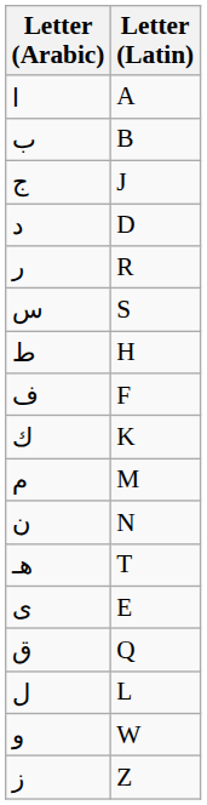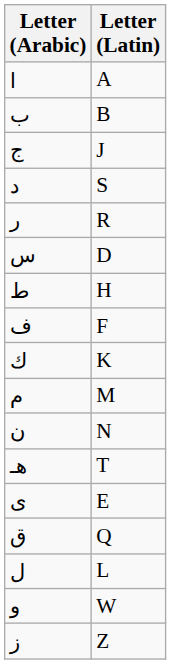د | Letter (Latin): D -> S
س | Letter (Latin): S -> D
